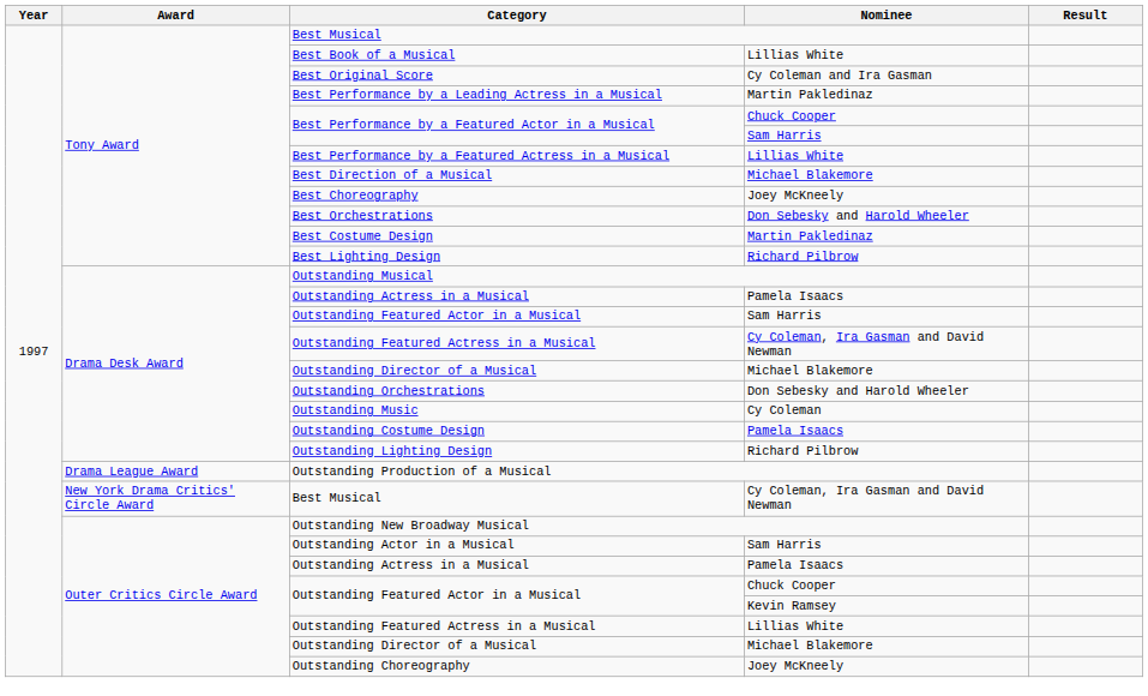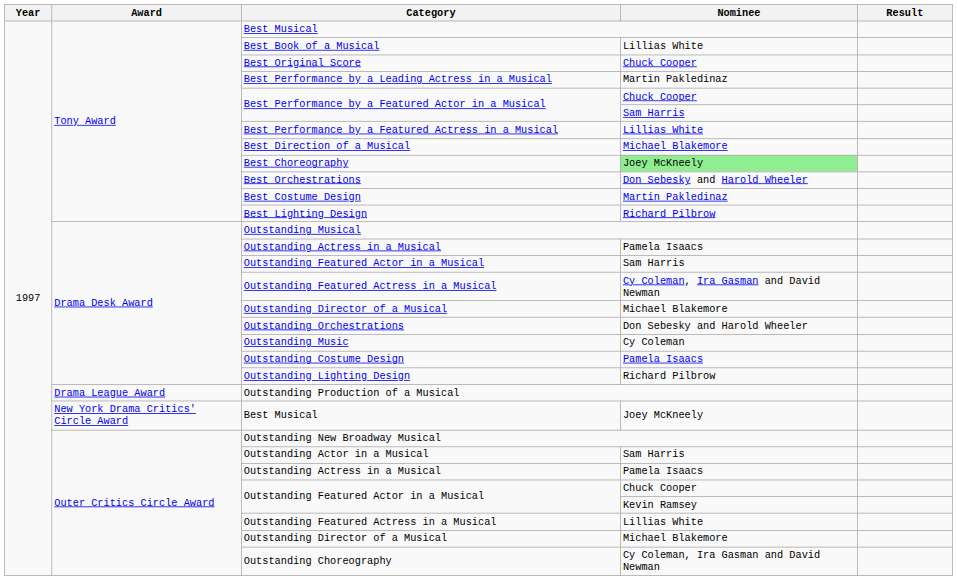Best Original Score | Nominee: Cy Coleman and Ira Gasman -> Chuck Cooper
Best Choreography | Nominee: no background -> lightgreen background
New York Drama Critics' Circle Award / Best Musical | Nominee: Cy Coleman, Ira Gasman and David Newman -> Joey McKneely
Outstanding Choreography | Nominee: Joey McKneely -> Cy Coleman, Ira Gasman and David Newman
